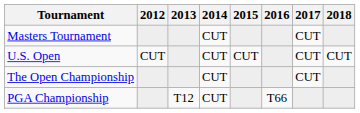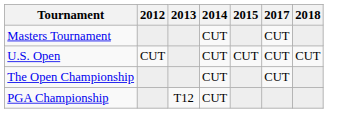- column: 2016 | T66
